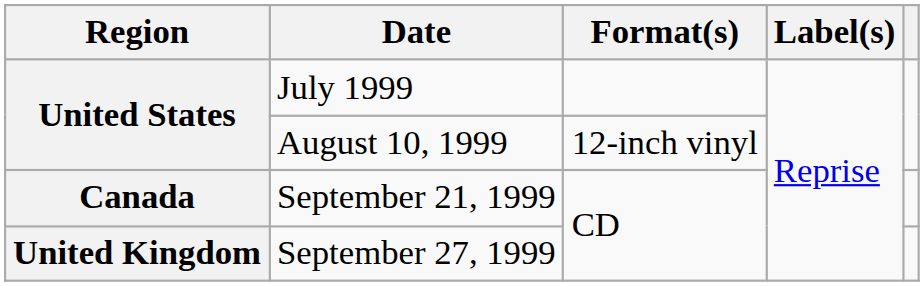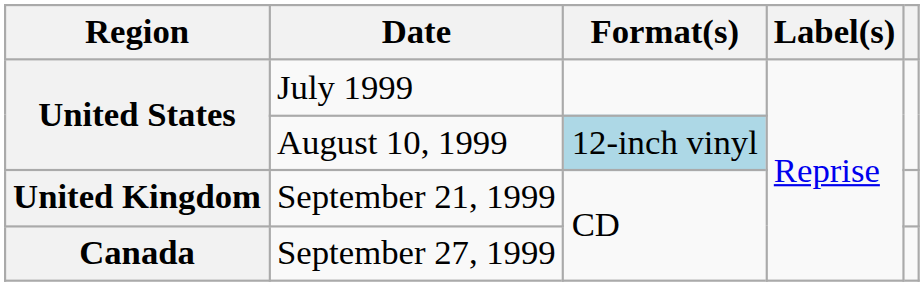August 10, 1999 | Format(s): no background -> lightblue background
September 21, 1999 | Region: Canada -> United Kingdom
September 27, 1999 | Region: United Kingdom -> Canada
